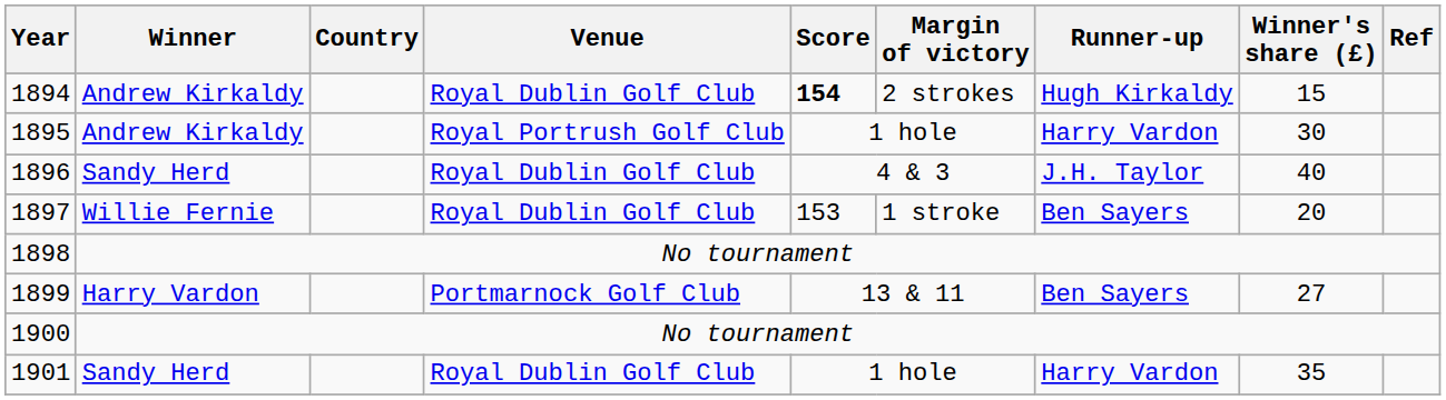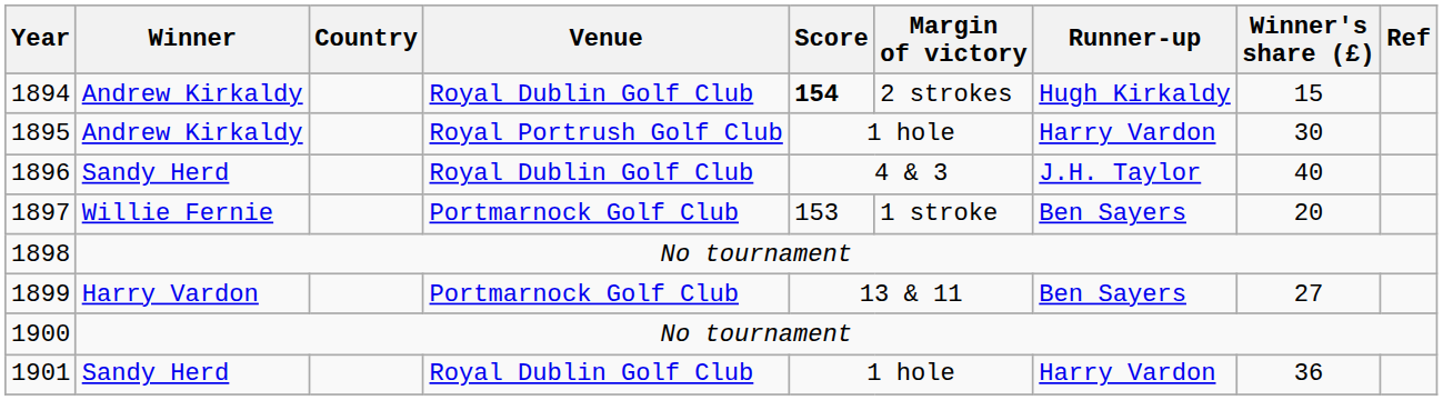1897 | Venue: Royal Dublin Golf Club -> Portmarnock Golf Club
1901 | Winner's share (£): 35 -> 36
